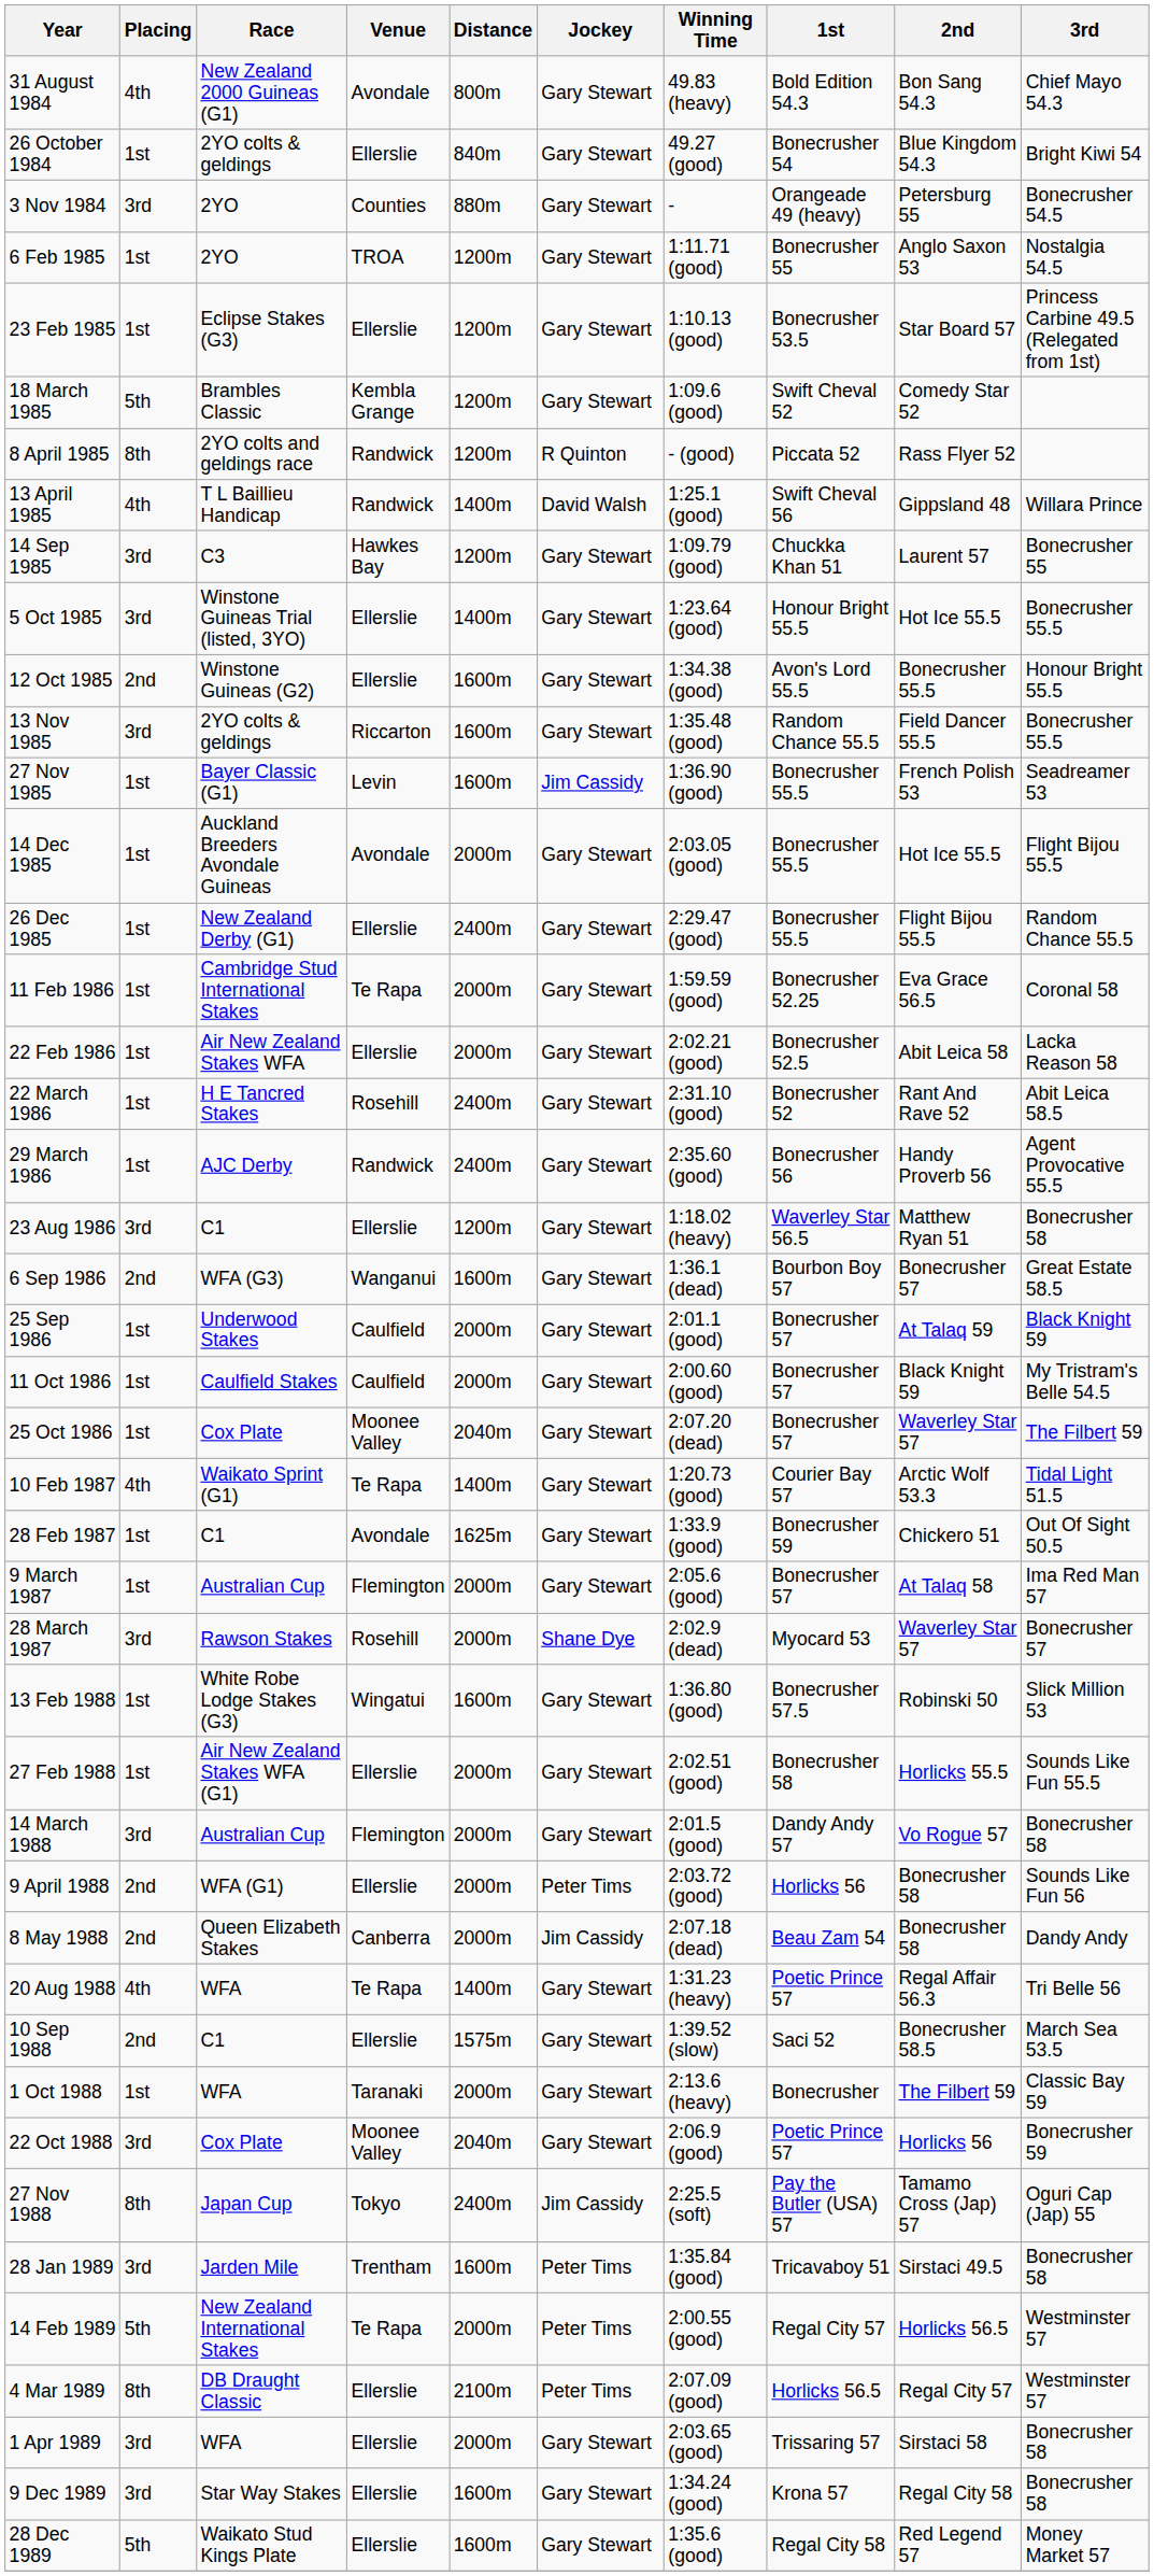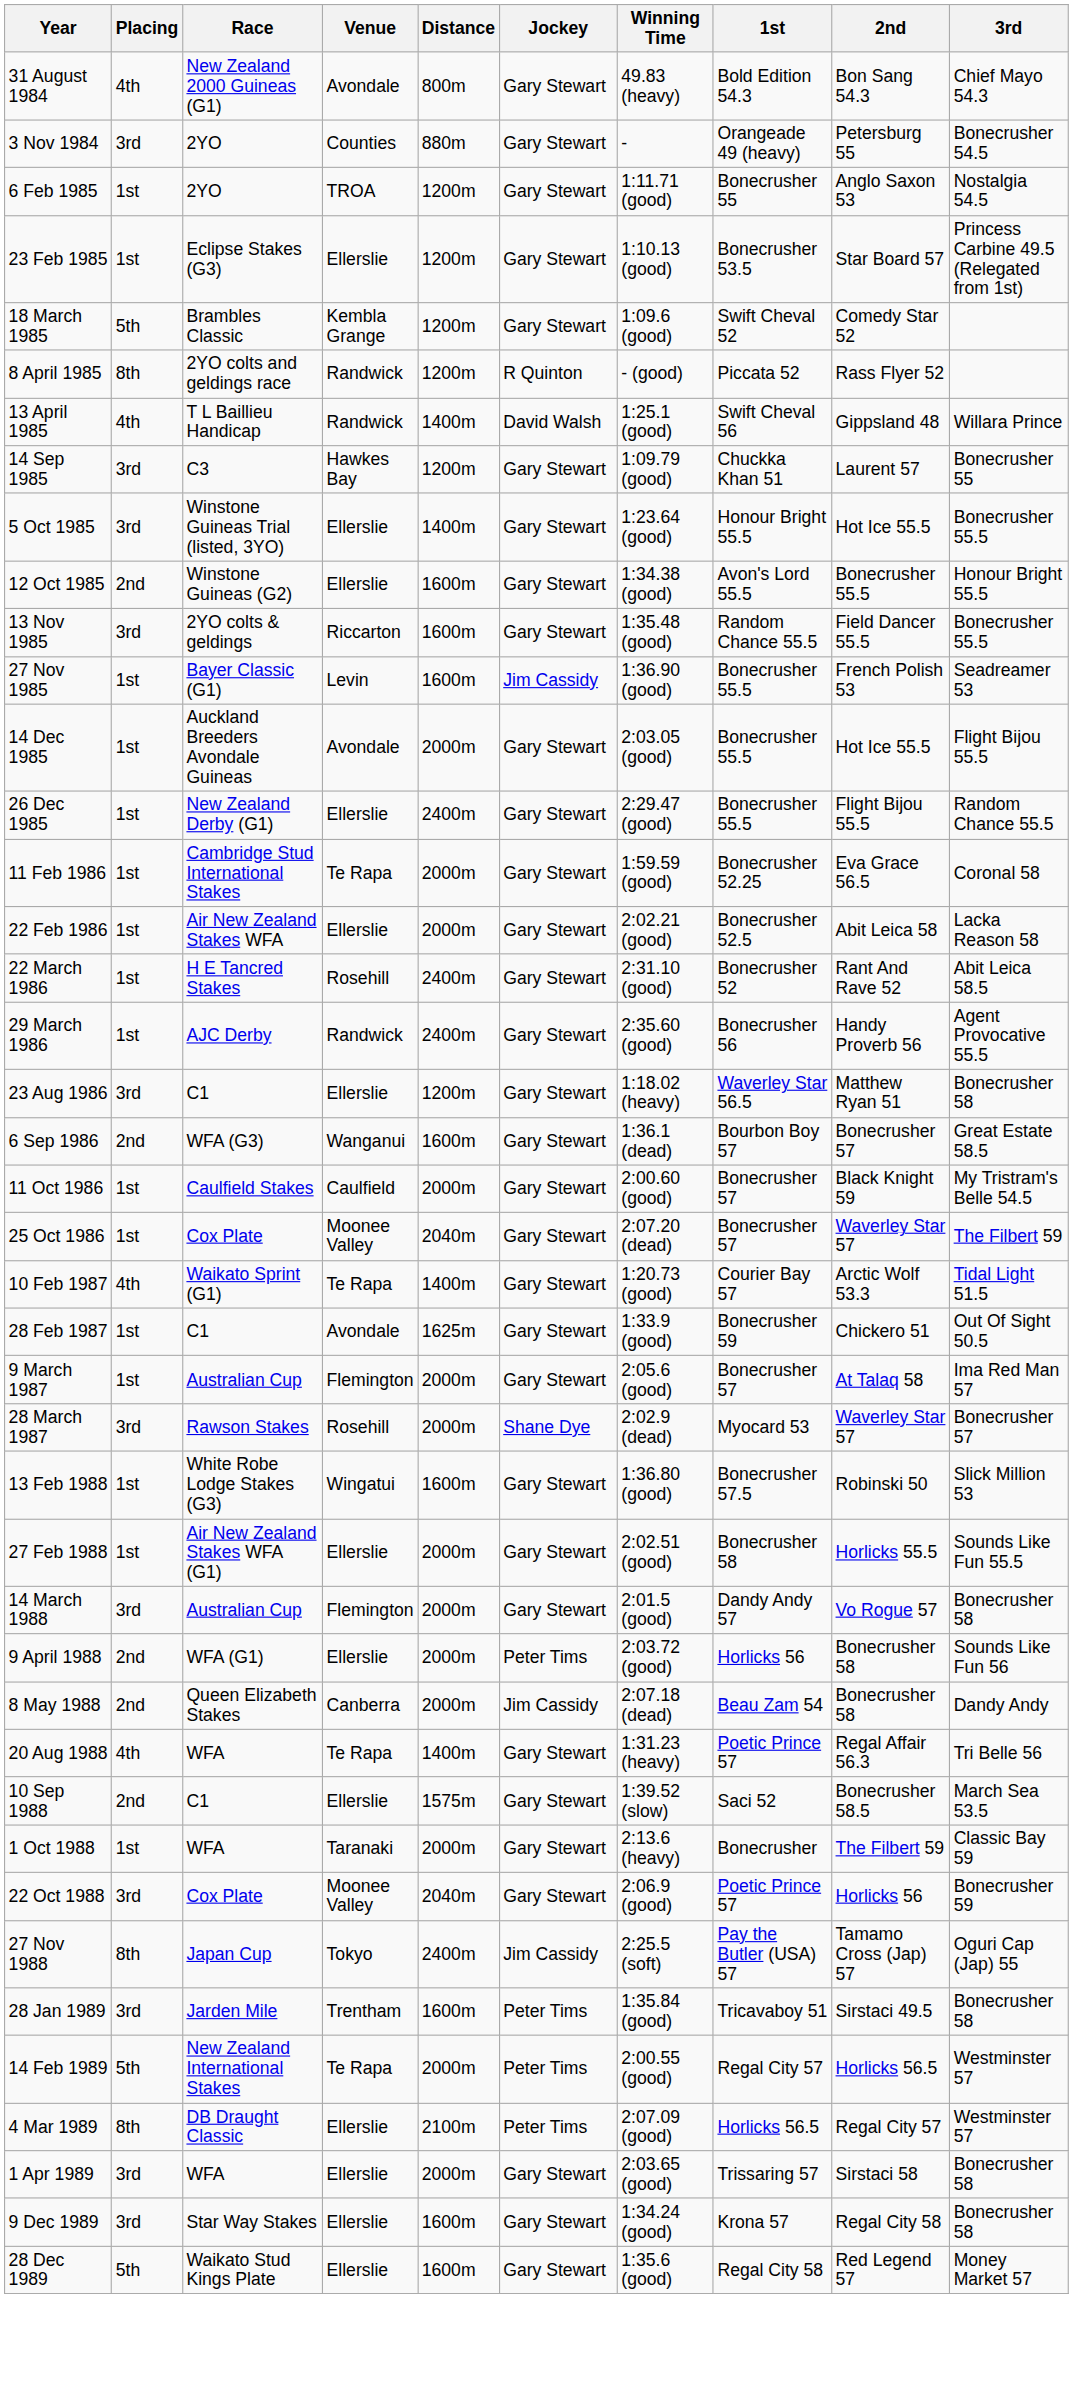- row: 26 October 1984 | 1st | 2YO colts & geldings | Ellerslie | 840m | Gary Stewart | 49.27 (good) | Bonecrusher 54 | Blue Kingdom 54.3 | Bright Kiwi 54
- row: 25 Sep 1986 | 1st | Underwood Stakes | Caulfield | 2000m | Gary Stewart | 2:01.1 (good) | Bonecrusher 57 | At Talaq 59 | Black Knight 59
